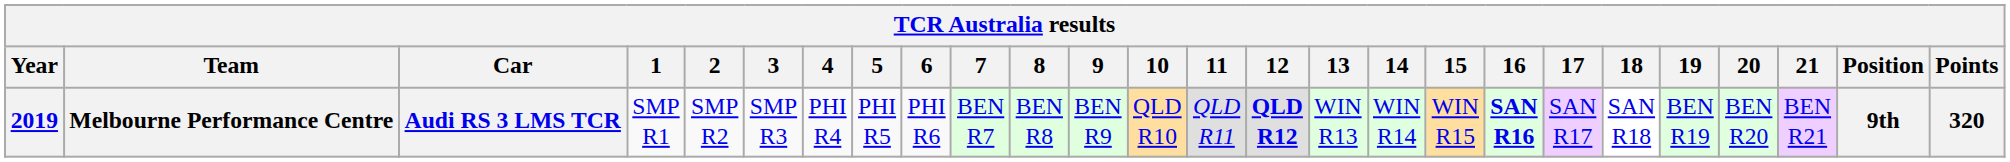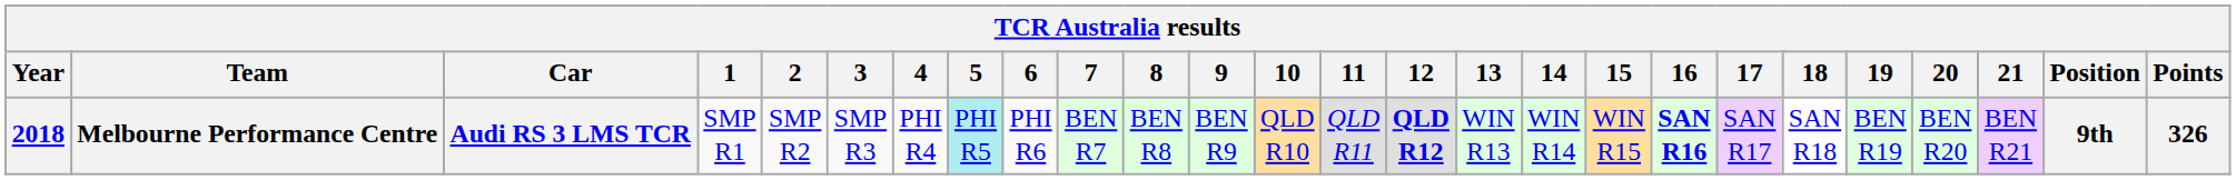Melbourne Performance Centre | Year: 2019 -> 2018
Melbourne Performance Centre | 5: no background -> paleturquoise background
Melbourne Performance Centre | Points: 320 -> 326
